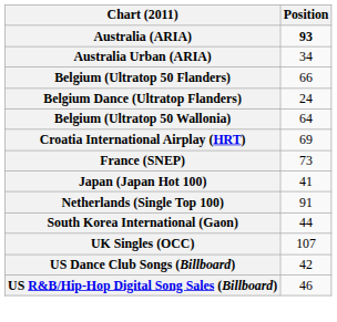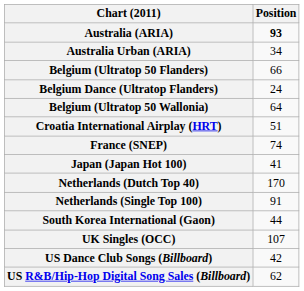Croatia International Airplay (HRT) | Position: 69 -> 51
France (SNEP) | Position: 73 -> 74
+ row: Netherlands (Dutch Top 40) | 170
US R&B/Hip-Hop Digital Song Sales (Billboard) | Position: 46 -> 62
